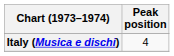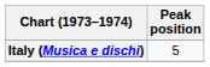Italy (Musica e dischi) | Peak position: 4 -> 5
